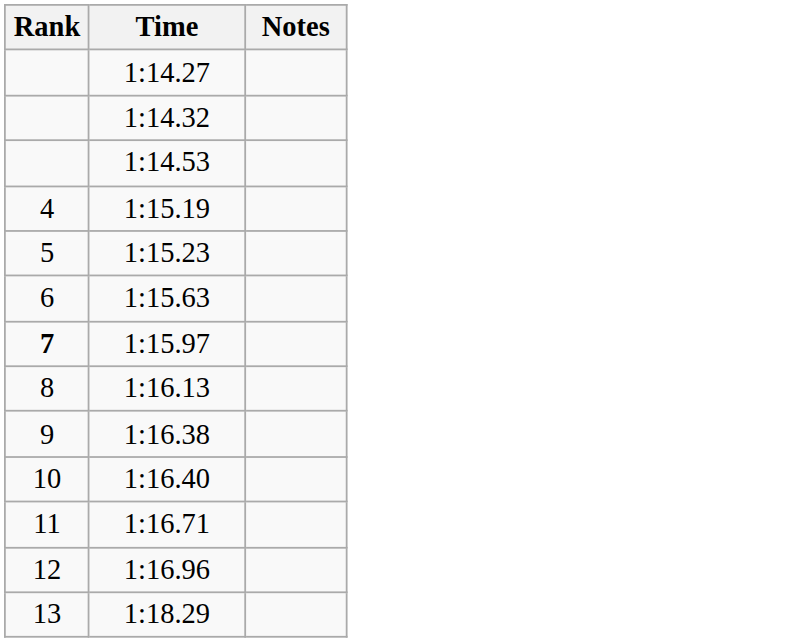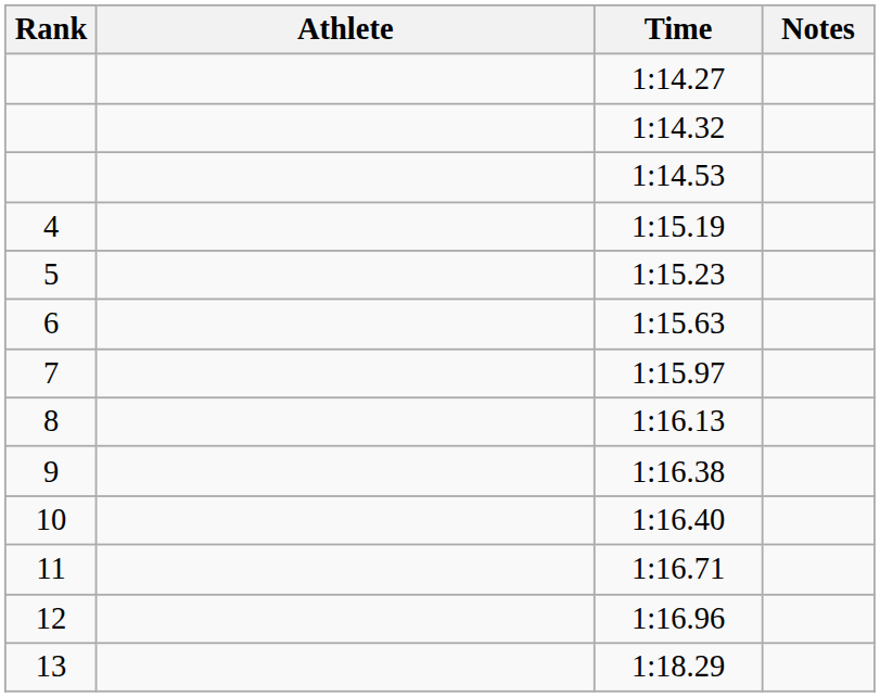+ column: Athlete
1:15.97 | Rank: bold -> normal
